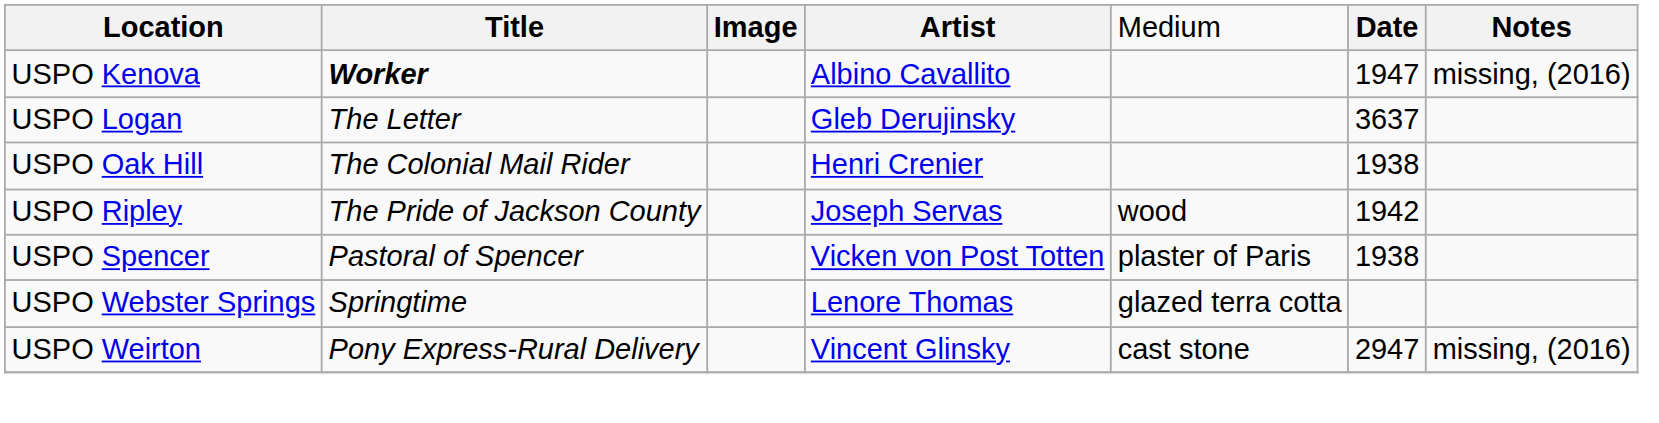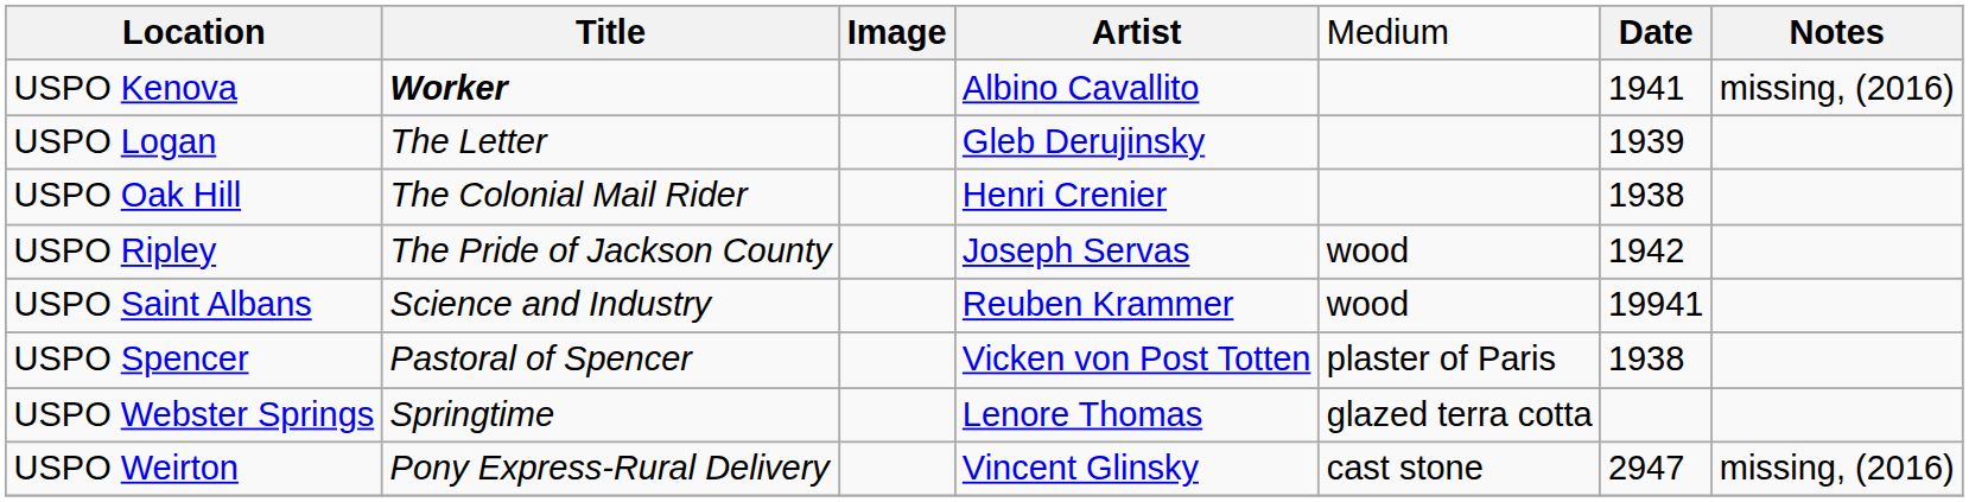USPO Kenova | column 6: 1947 -> 1941
USPO Logan | column 6: 3637 -> 1939
+ row: USPO Saint Albans | Science and Industry | Reuben Krammer | wood | 19941
